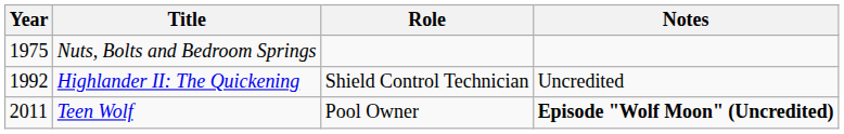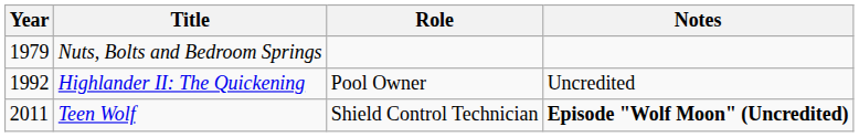Nuts, Bolts and Bedroom Springs | Year: 1975 -> 1979
Highlander II: The Quickening | Role: Shield Control Technician -> Pool Owner
Teen Wolf | Role: Pool Owner -> Shield Control Technician
